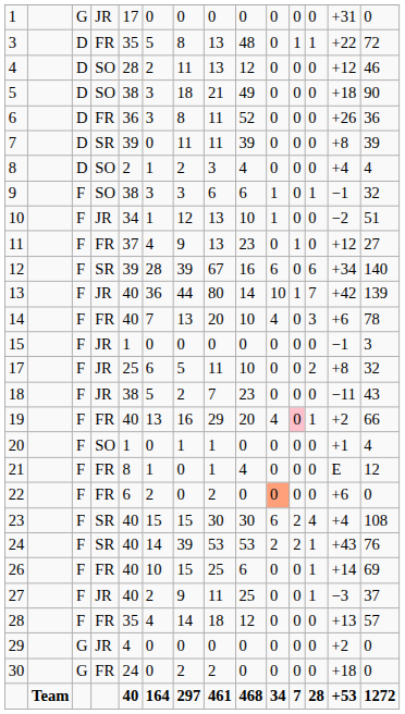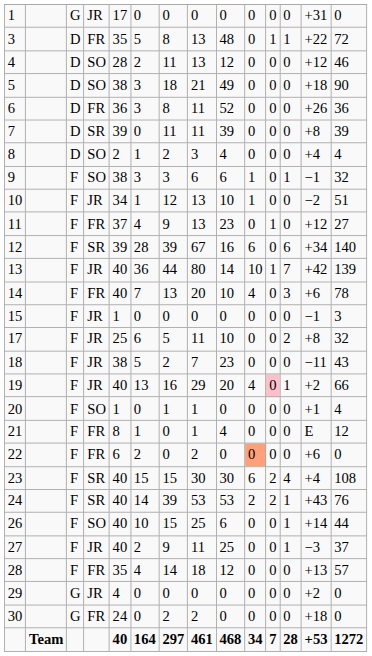19 | column 4: FR -> JR
26 | column 4: FR -> SO
26 | column 14: 69 -> 44
